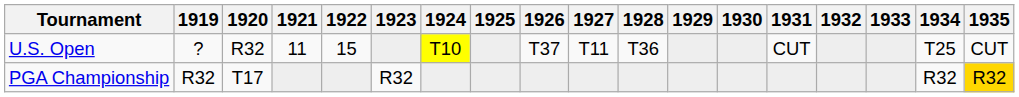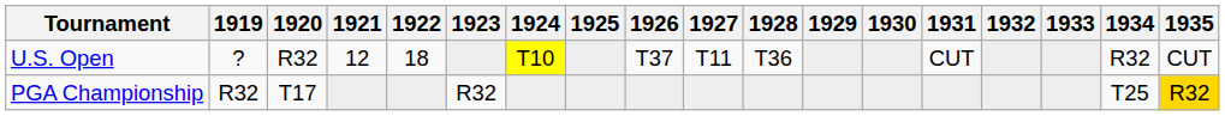U.S. Open | 1921: 11 -> 12
U.S. Open | 1922: 15 -> 18
U.S. Open | 1934: T25 -> R32
PGA Championship | 1934: R32 -> T25
